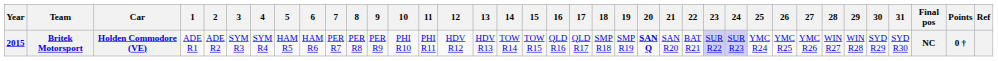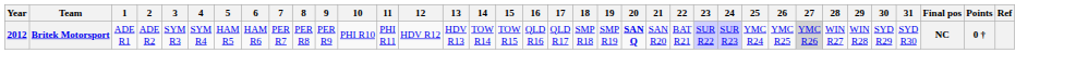- column: Car | Holden Commodore (VE)
Britek Motorsport | Year: 2015 -> 2012
Britek Motorsport | 27: no background -> lightgrey background
